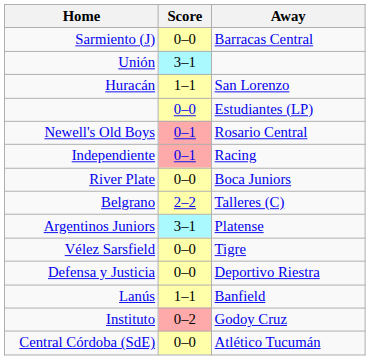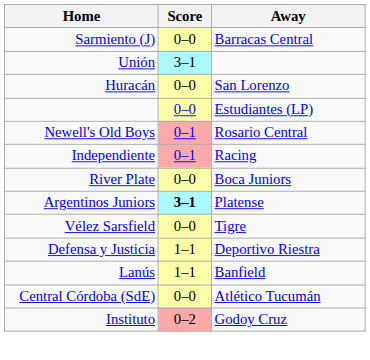Huracán | Score: 1–1 -> 0–0
- row: Belgrano | 2–2 | Talleres (C)
Argentinos Juniors | Score: normal -> bold
Defensa y Justicia | Score: 0–0 -> 1–1
rows swapped: Central Córdoba (SdE) <-> Instituto
